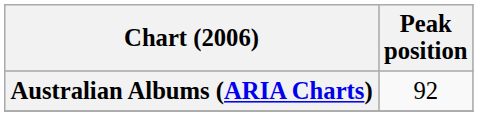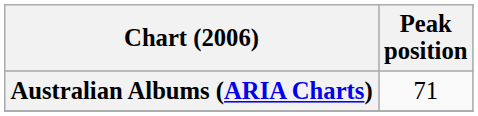Australian Albums (ARIA Charts) | Peak position: 92 -> 71
